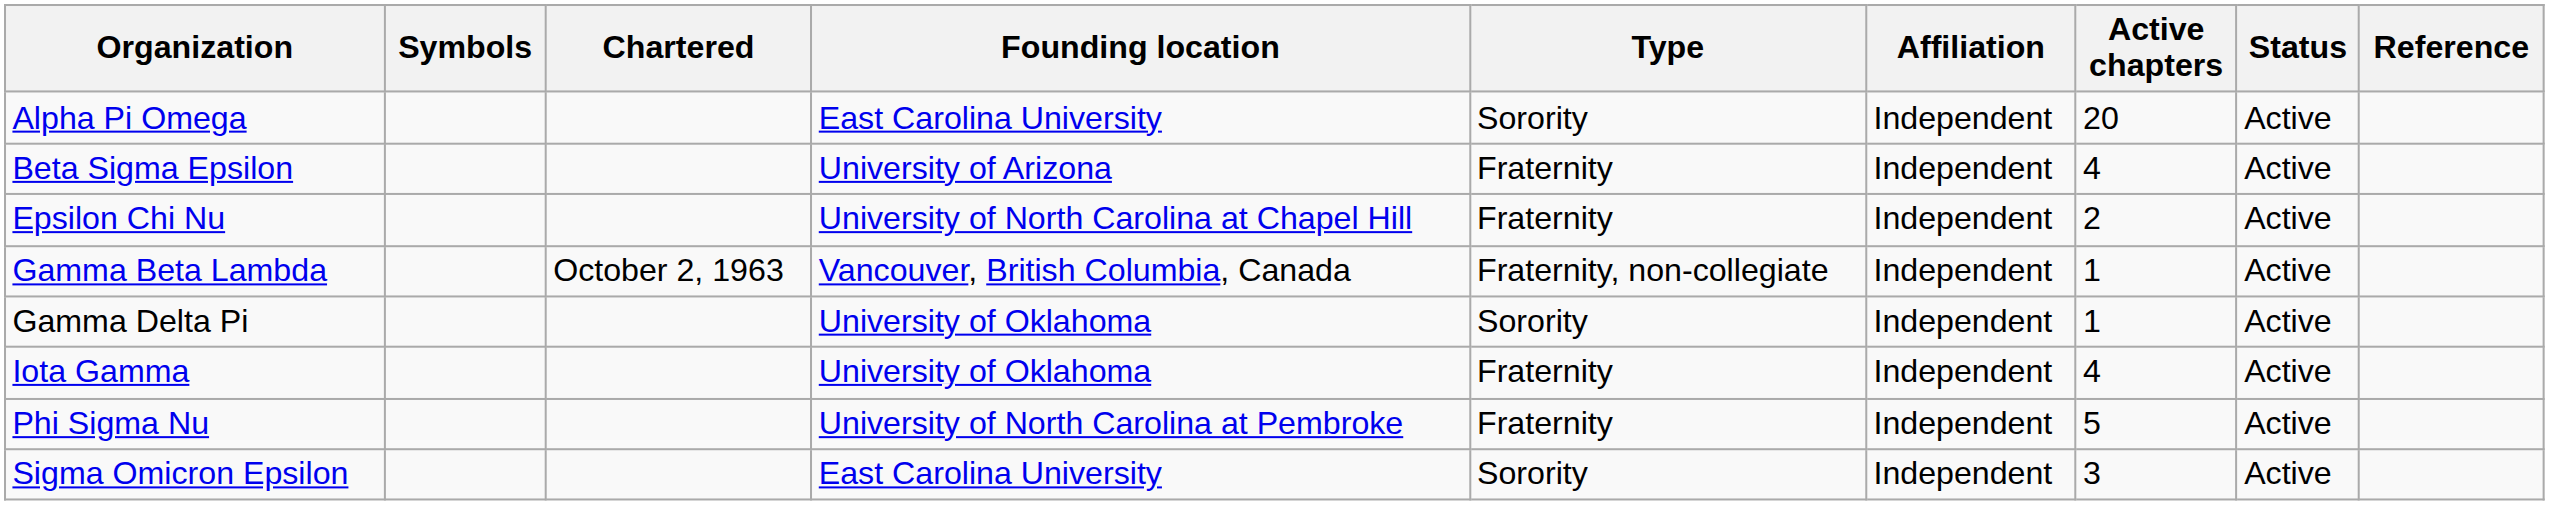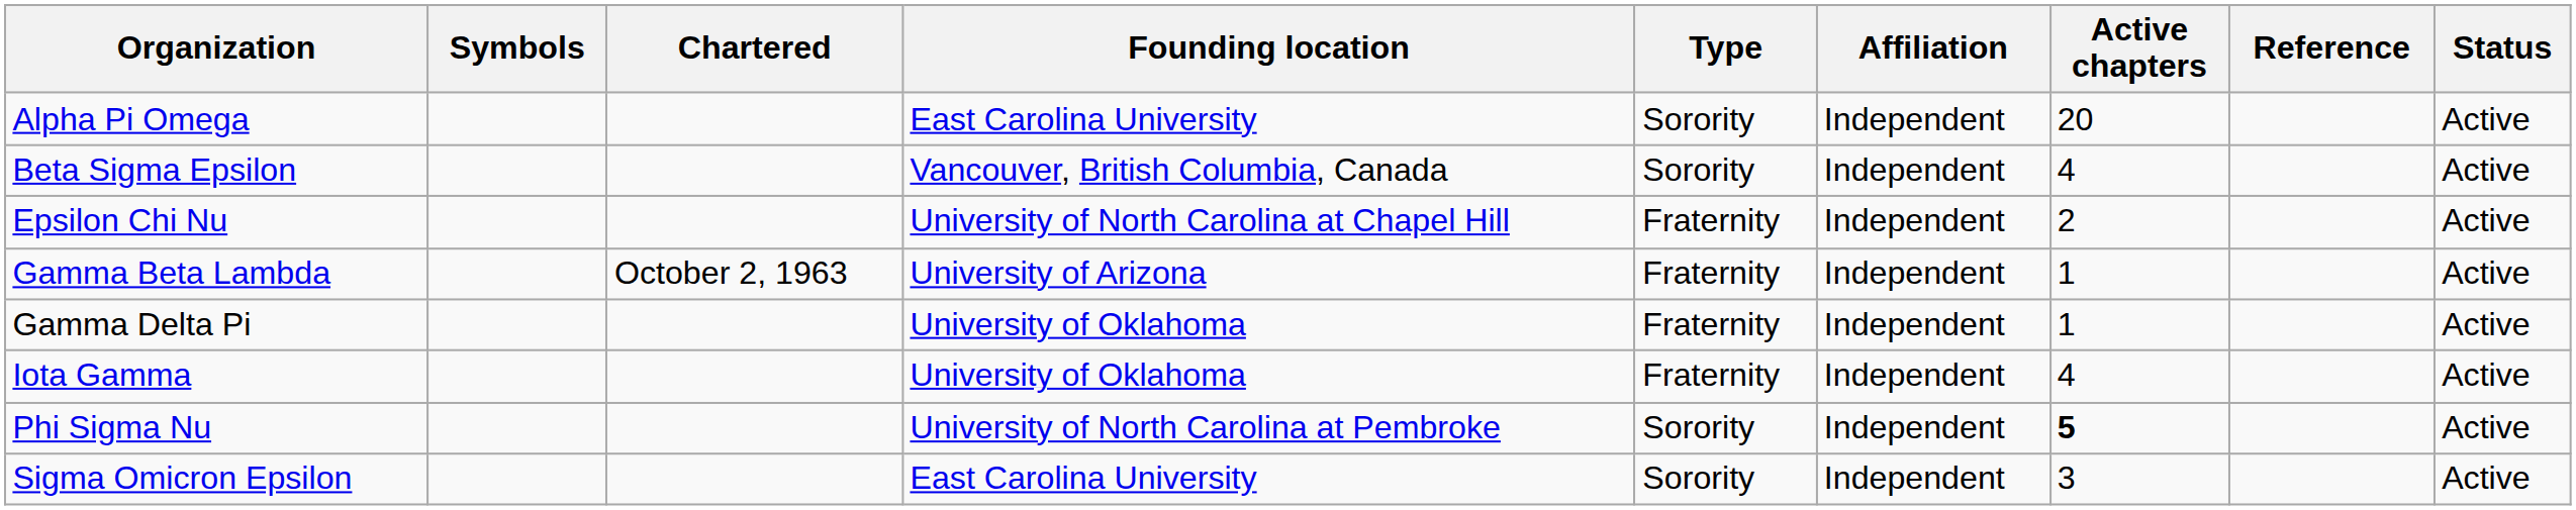columns swapped: Status <-> Reference
Beta Sigma Epsilon | Founding location: University of Arizona -> Vancouver, British Columbia, Canada
Beta Sigma Epsilon | Type: Fraternity -> Sorority
Gamma Beta Lambda | Founding location: Vancouver, British Columbia, Canada -> University of Arizona
Gamma Beta Lambda | Type: Fraternity, non-collegiate -> Fraternity
Gamma Delta Pi | Type: Sorority -> Fraternity
Phi Sigma Nu | Type: Fraternity -> Sorority
Phi Sigma Nu | Active chapters: normal -> bold
